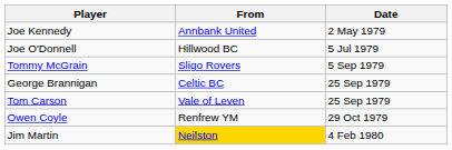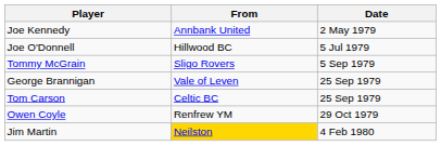George Brannigan | From: Celtic BC -> Vale of Leven
Tom Carson | From: Vale of Leven -> Celtic BC
